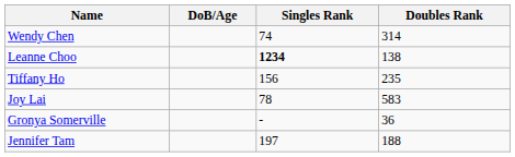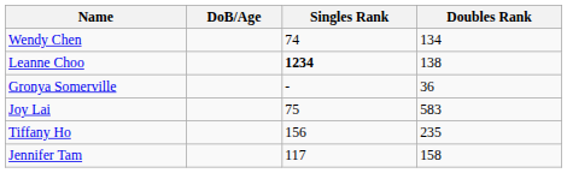Wendy Chen | Doubles Rank: 314 -> 134
rows swapped: Tiffany Ho <-> Gronya Somerville
Joy Lai | Singles Rank: 78 -> 75
Jennifer Tam | Singles Rank: 197 -> 117
Jennifer Tam | Doubles Rank: 188 -> 158
